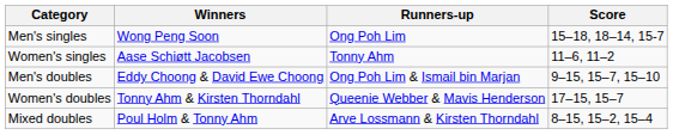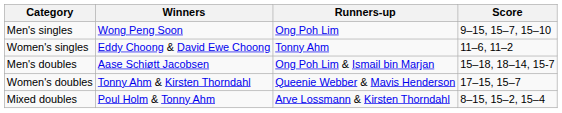Men's singles | Score: 15–18, 18–14, 15-7 -> 9–15, 15–7, 15–10
Women's singles | Winners: Aase Schiøtt Jacobsen -> Eddy Choong & David Ewe Choong
Men's doubles | Winners: Eddy Choong & David Ewe Choong -> Aase Schiøtt Jacobsen
Men's doubles | Score: 9–15, 15–7, 15–10 -> 15–18, 18–14, 15-7
